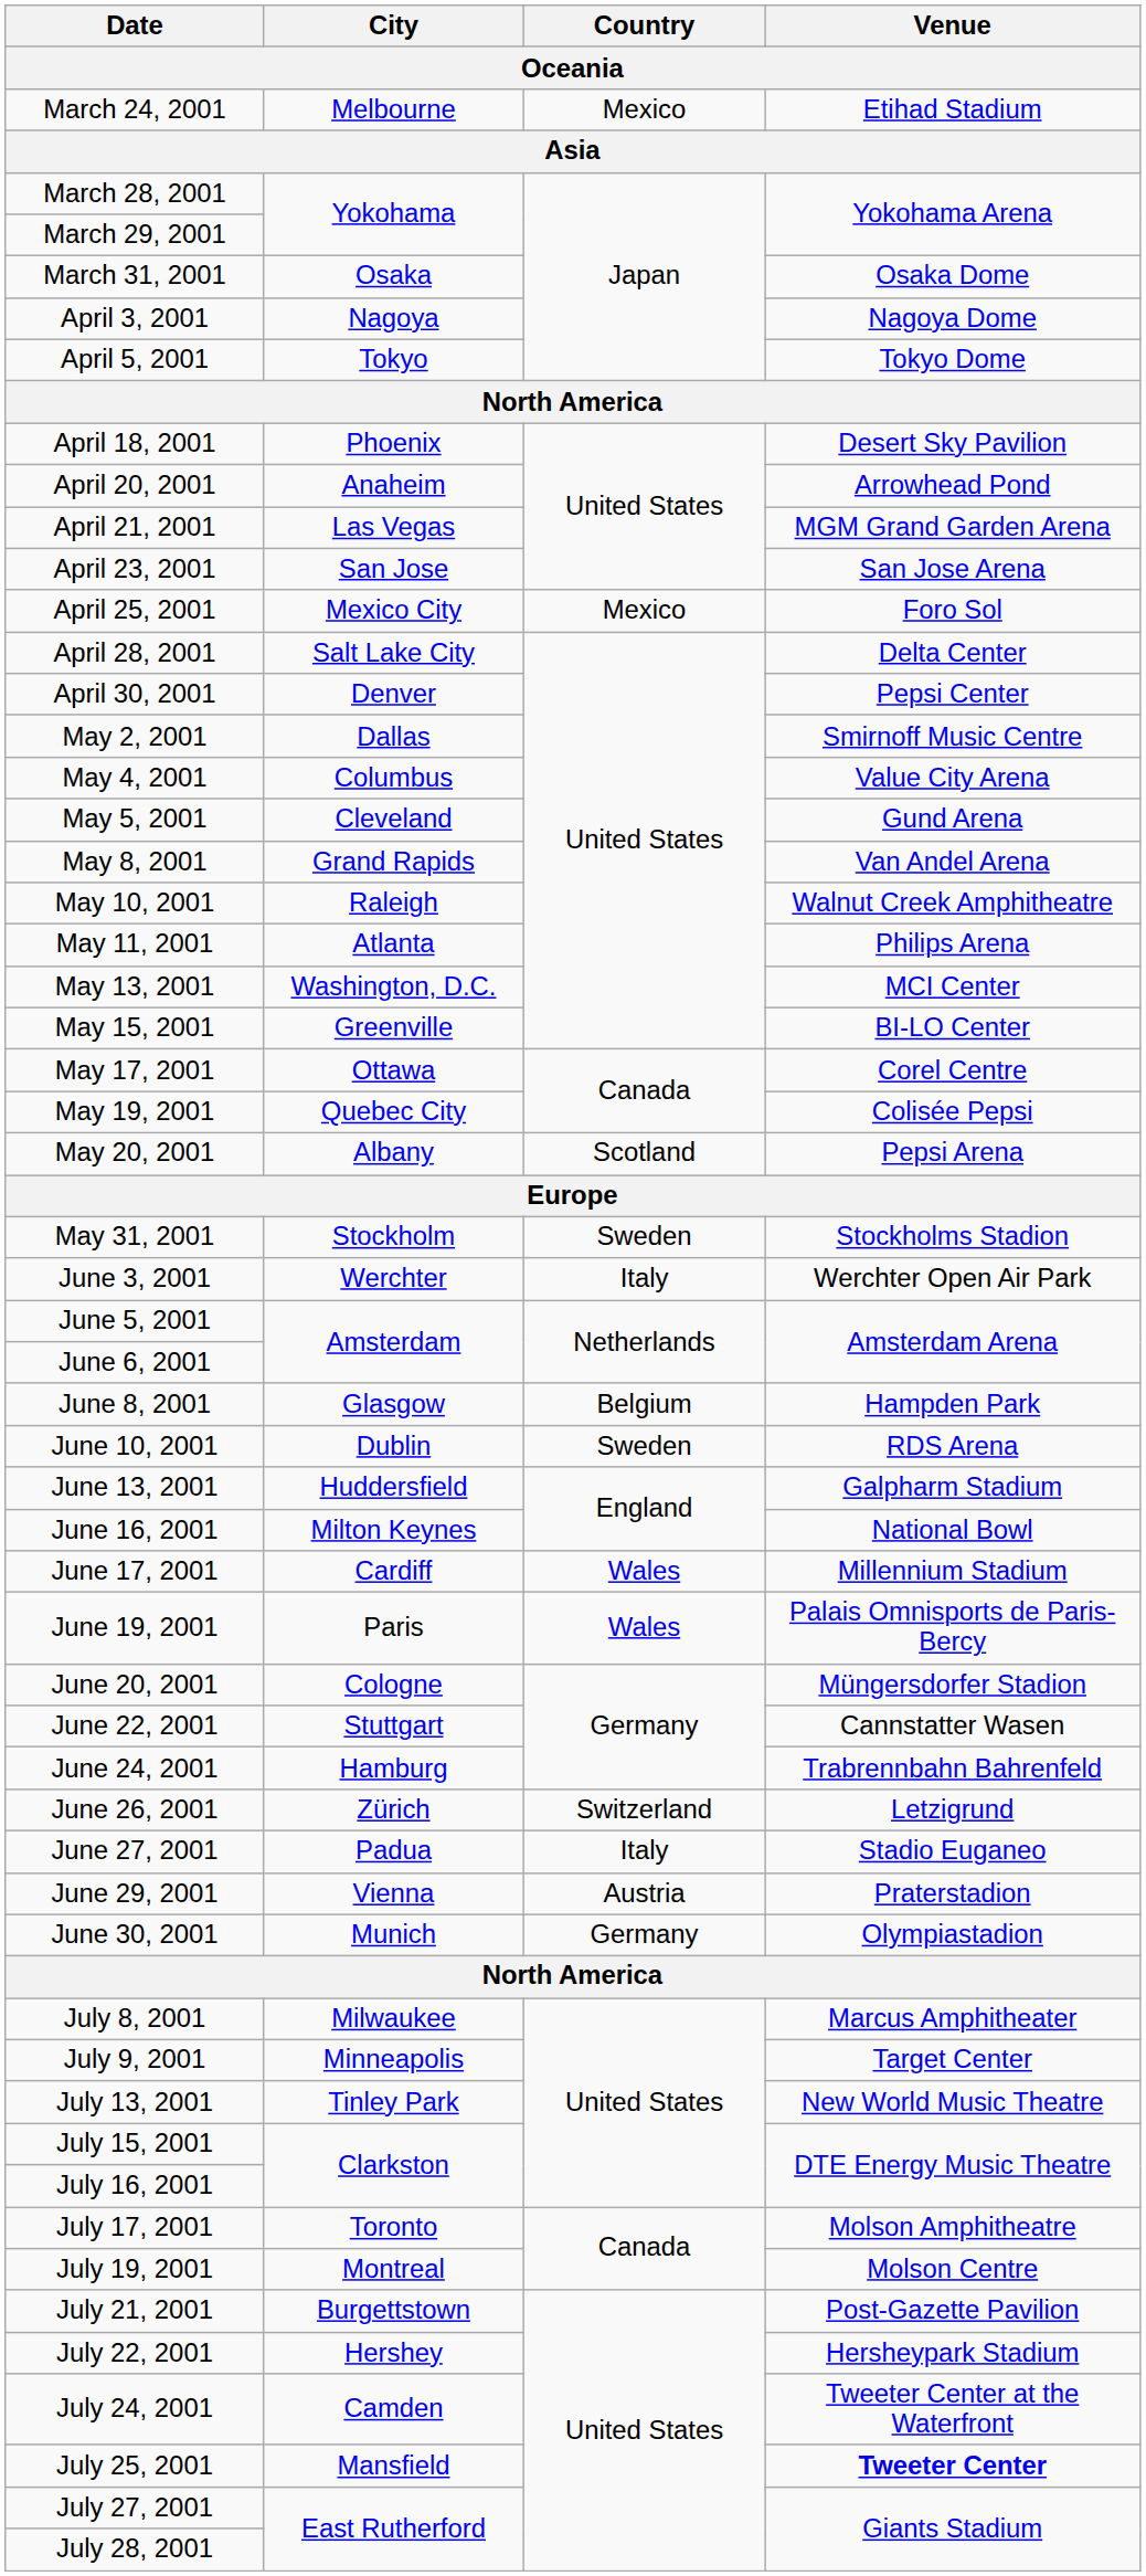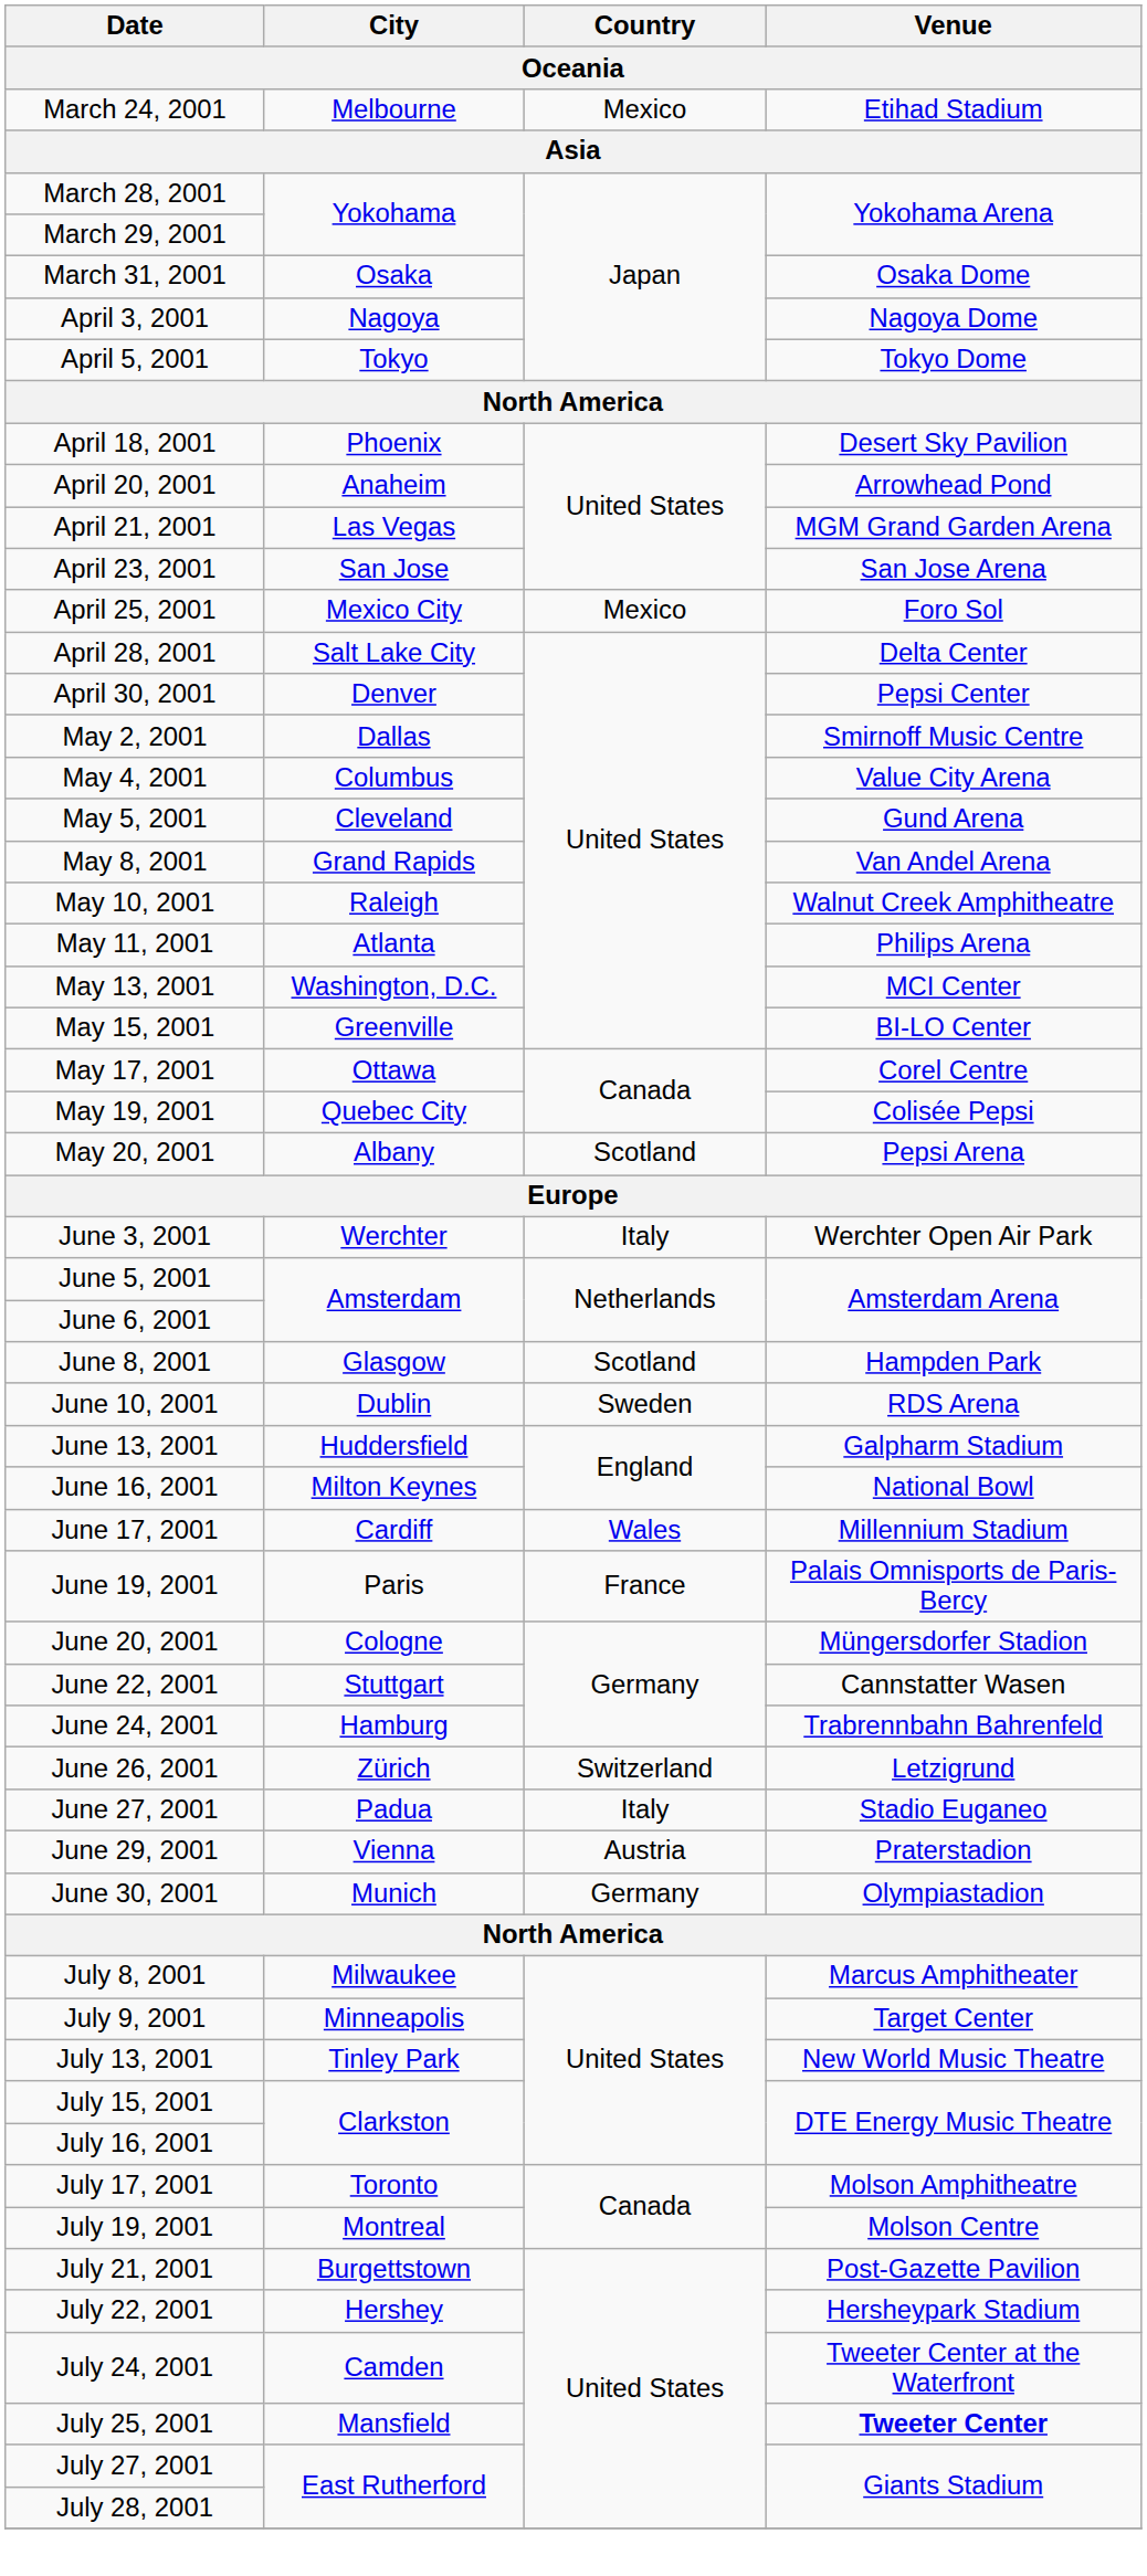- row: May 31, 2001 | Stockholm | Sweden | Stockholms Stadion
June 8, 2001 | Country: Belgium -> Scotland
June 19, 2001 | Country: Wales -> France
